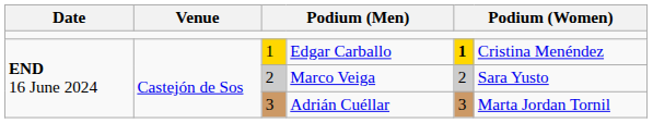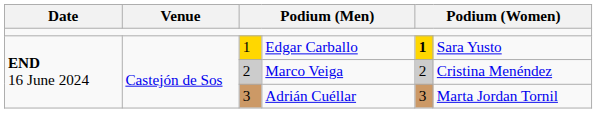Edgar Carballo | column 6: Cristina Menéndez -> Sara Yusto
Marco Veiga | column 6: Sara Yusto -> Cristina Menéndez
